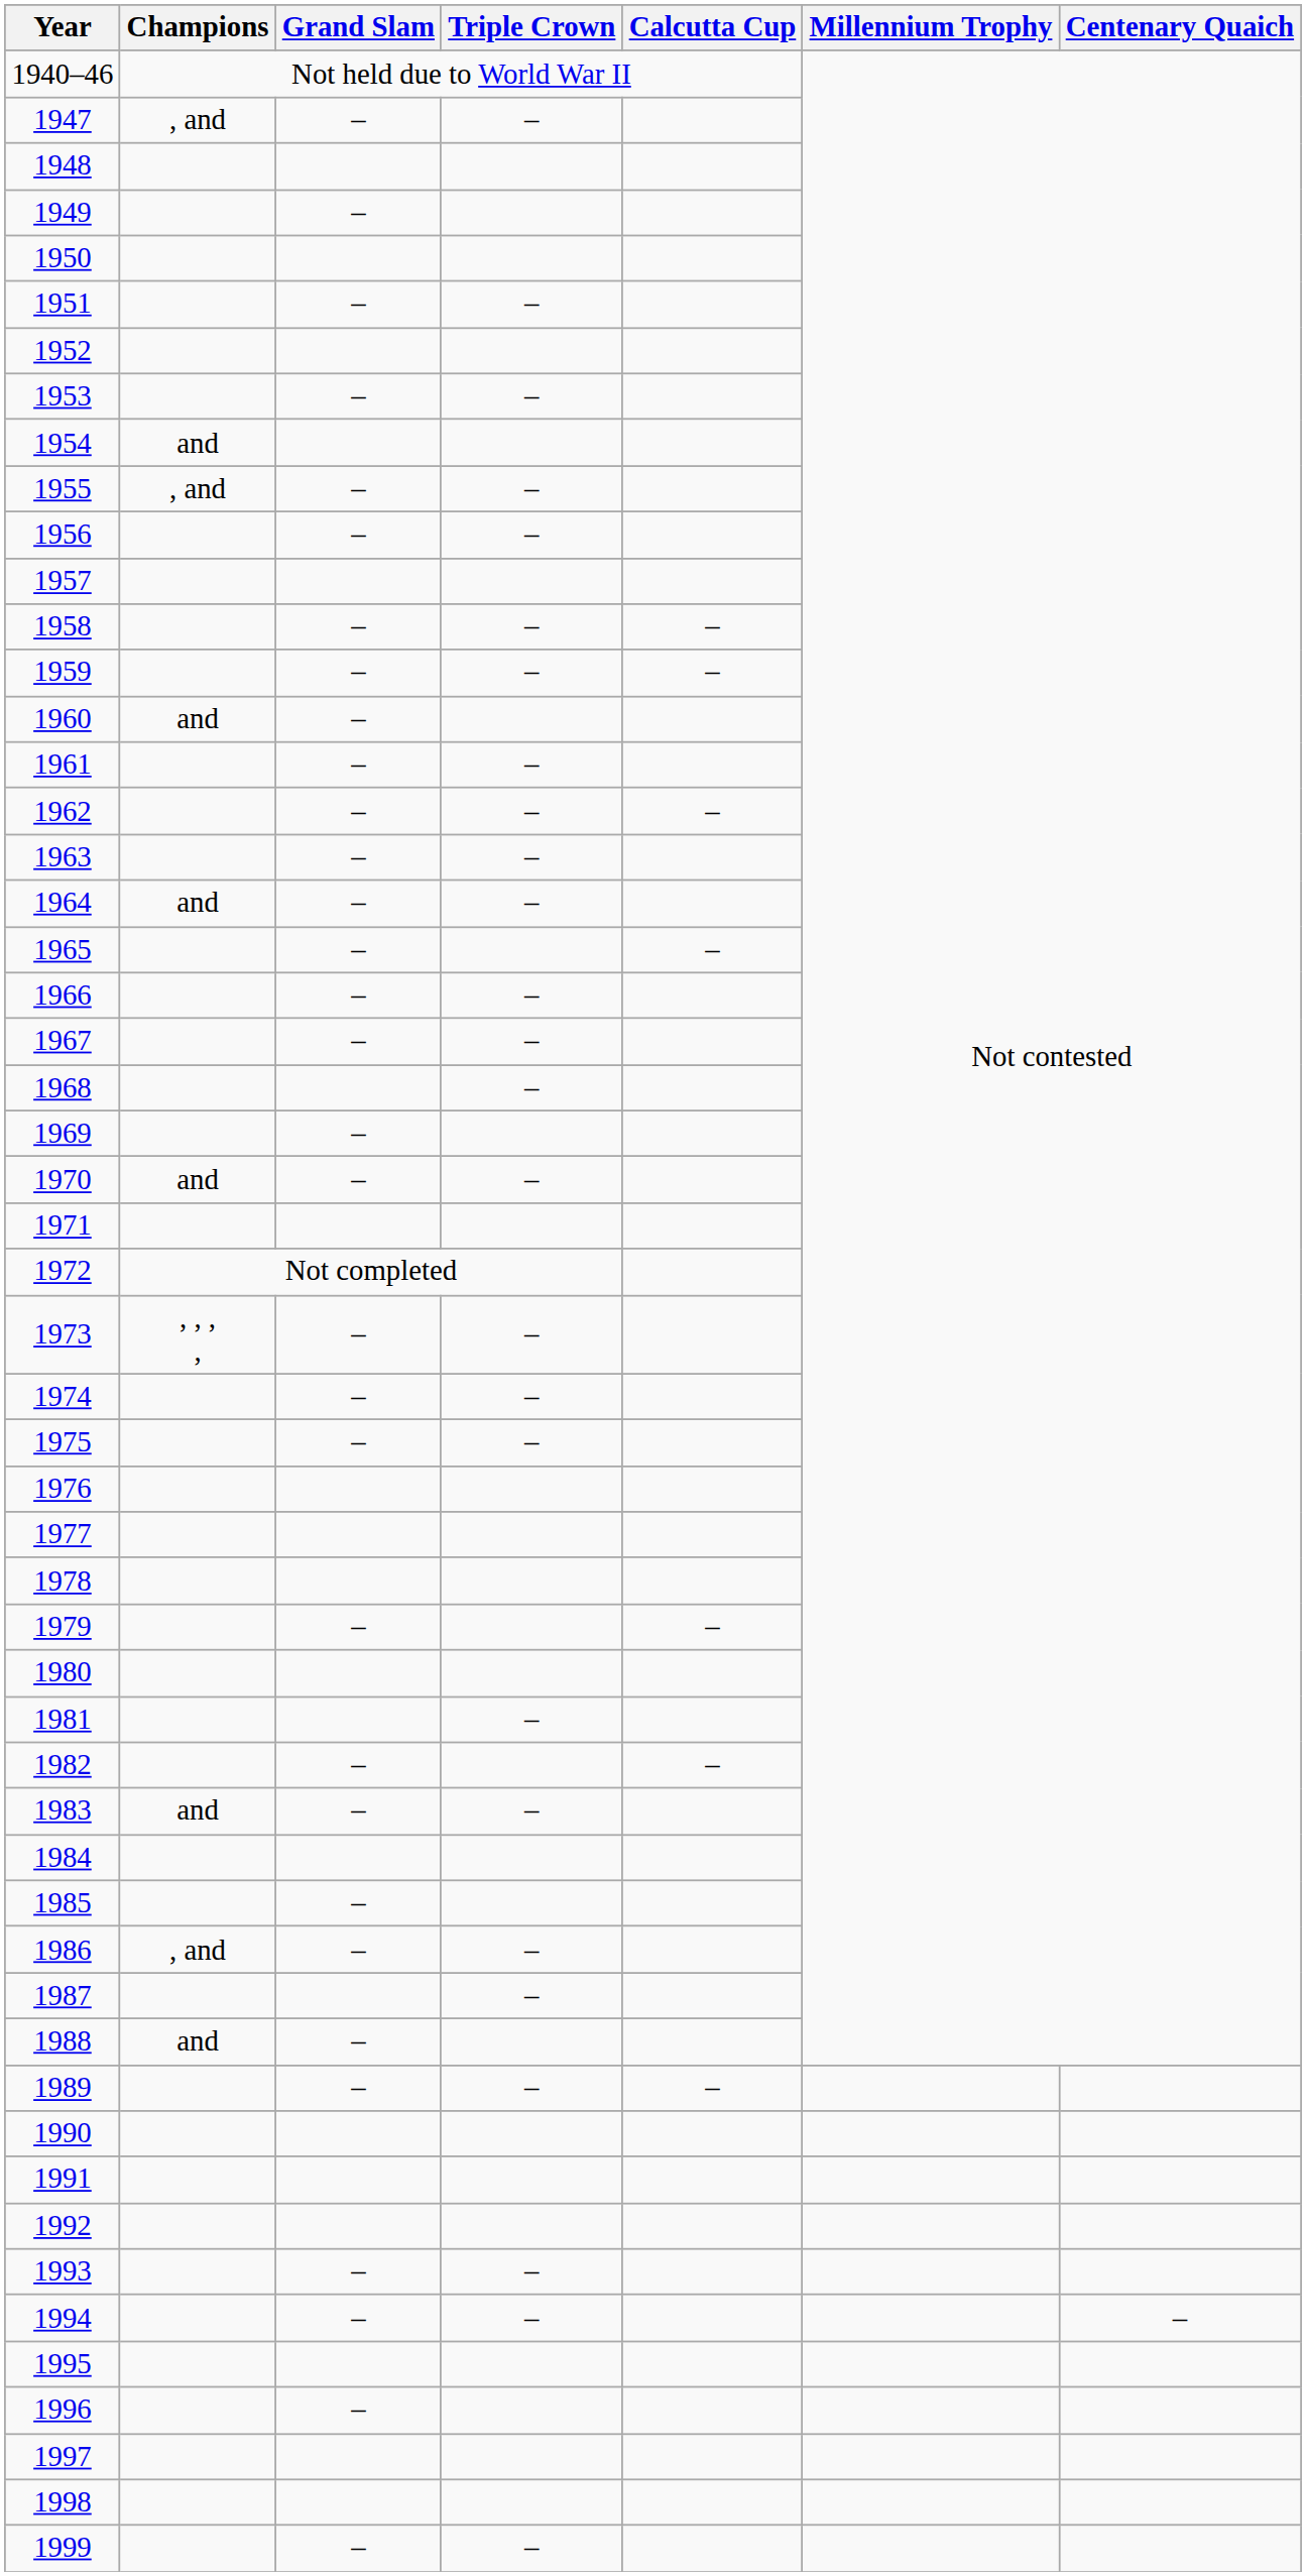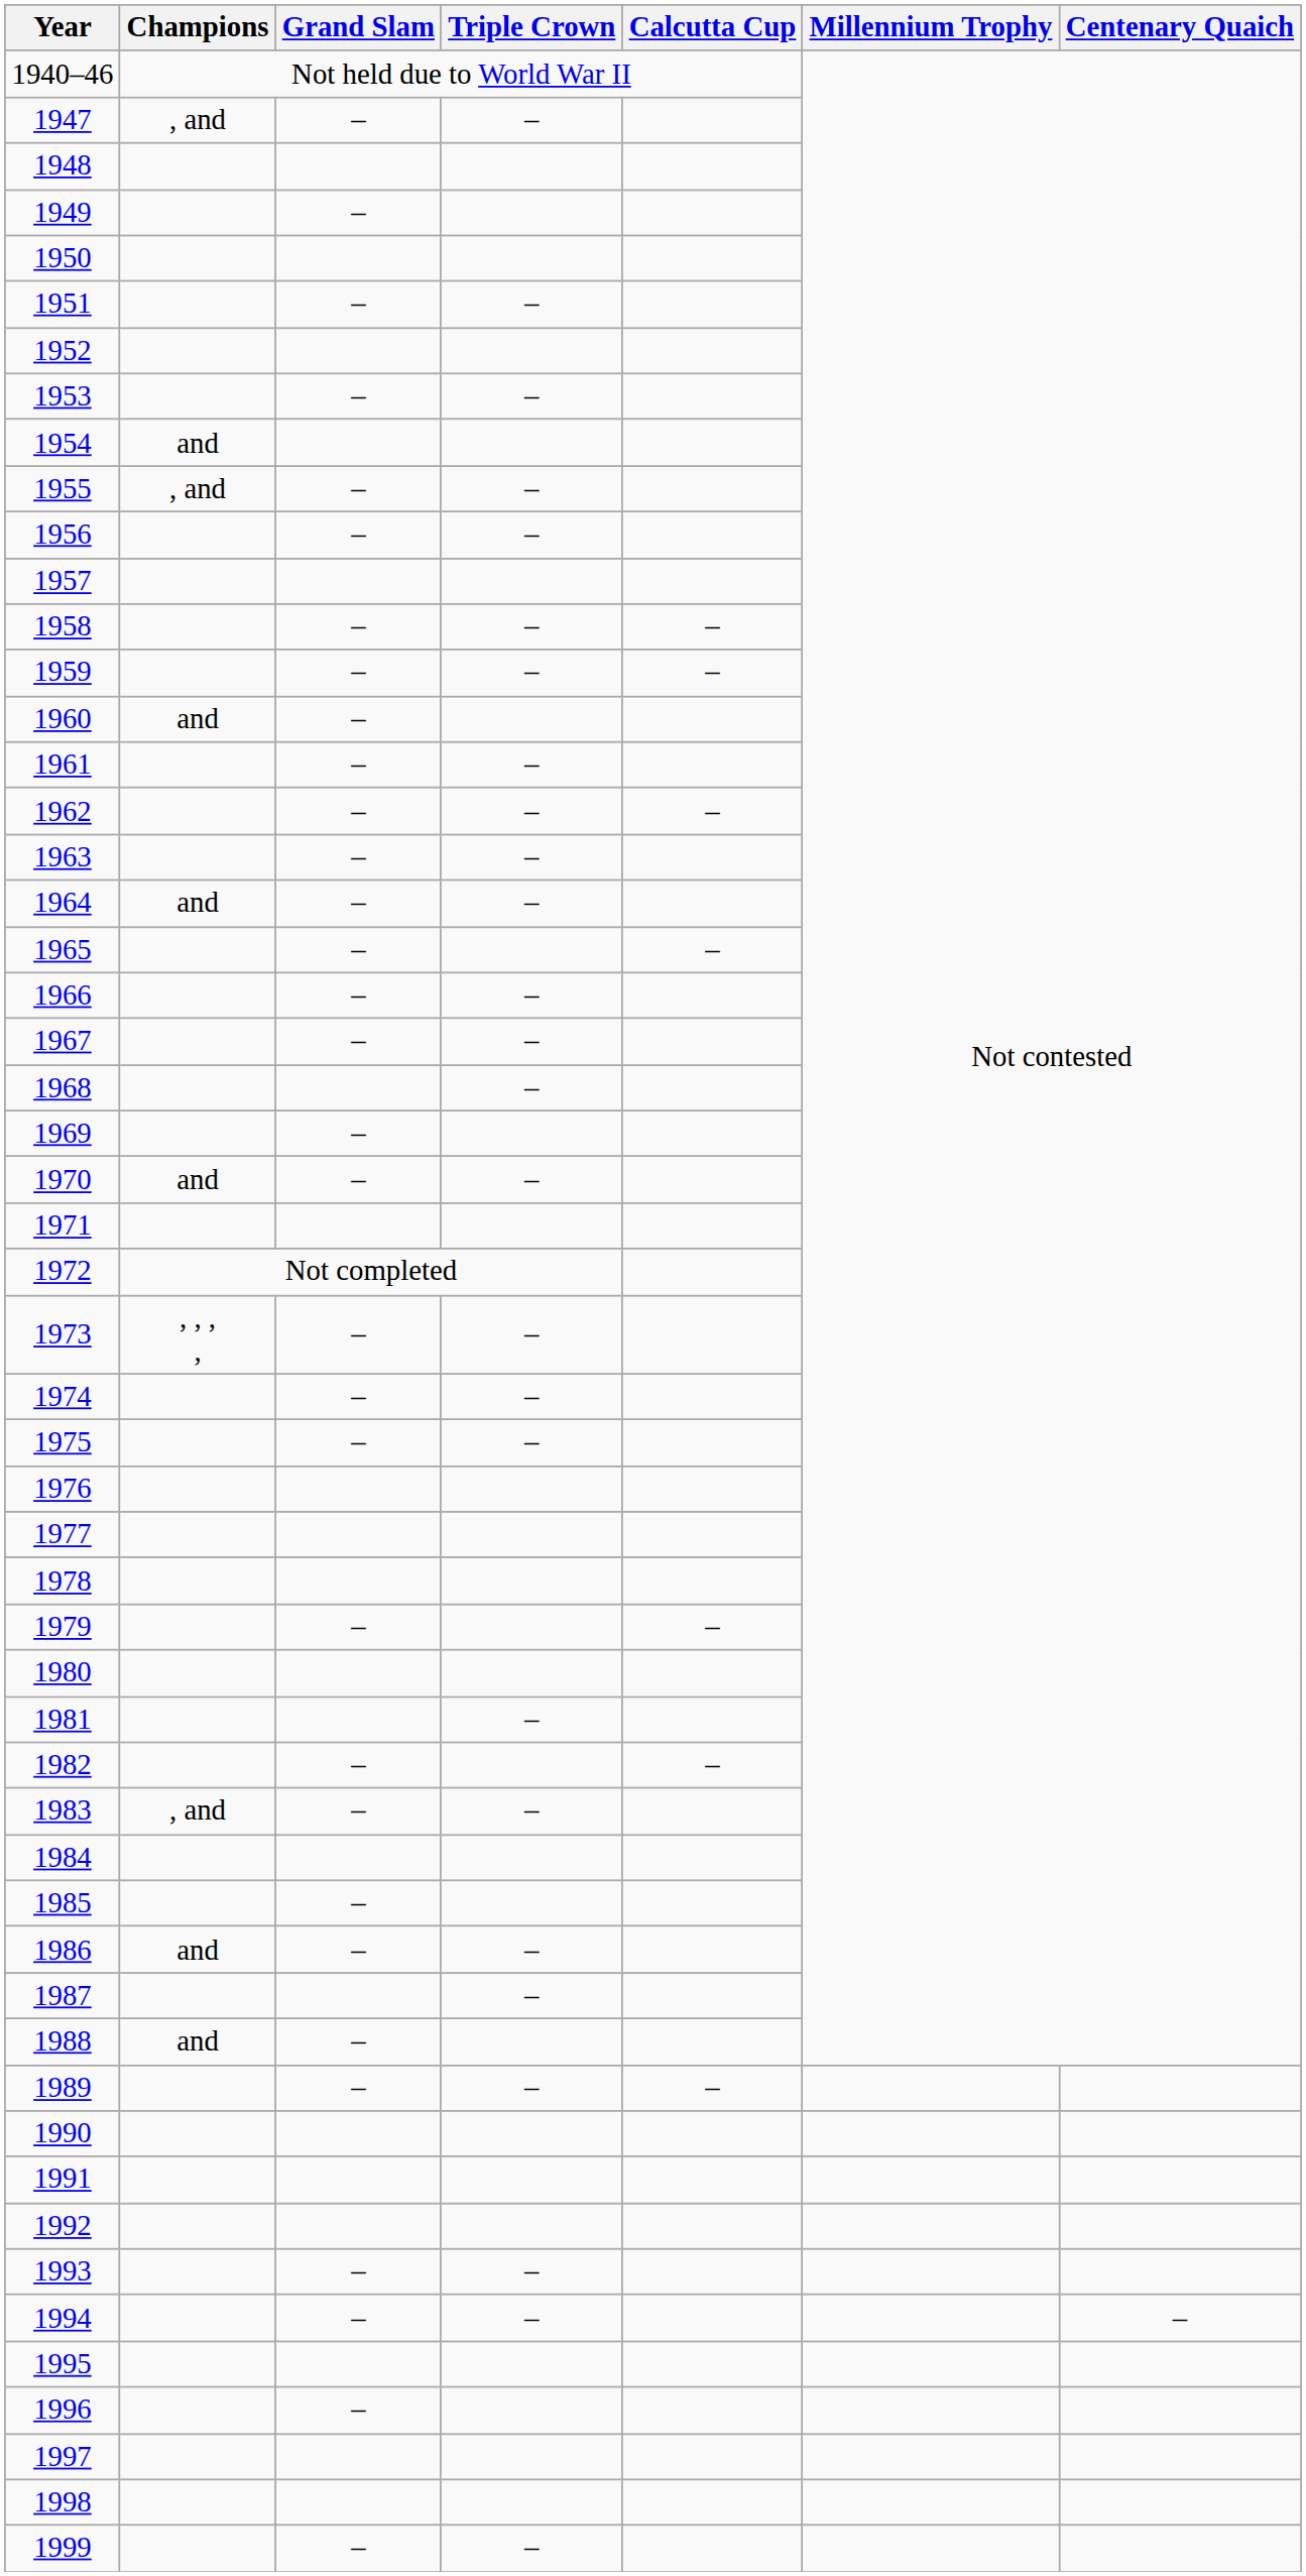1983 | Champions: and -> , and
1986 | Champions: , and -> and
